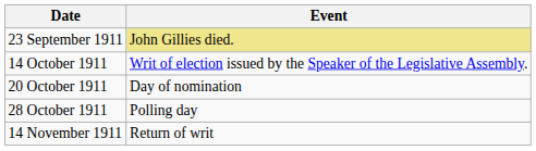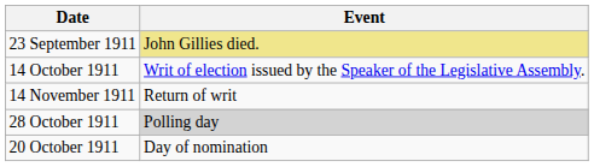rows swapped: 20 October 1911 <-> 14 November 1911
28 October 1911 | Event: no background -> lightgrey background
